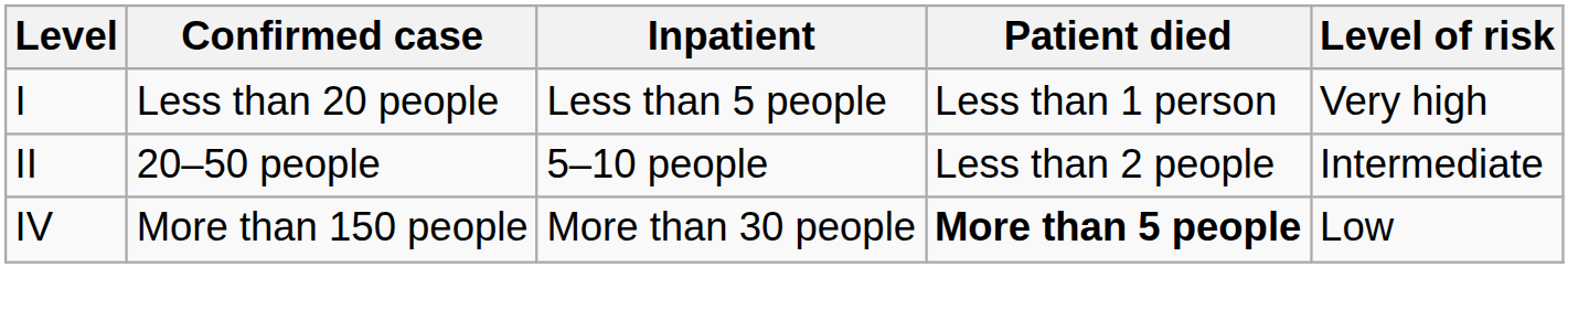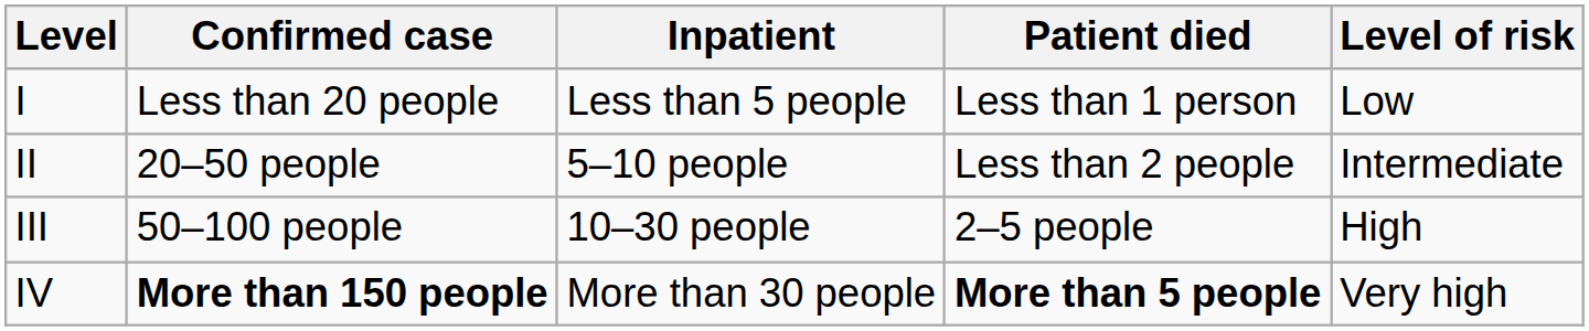I | Level of risk: Very high -> Low
+ row: III | 50–100 people | 10–30 people | 2–5 people | High
IV | Confirmed case: normal -> bold
IV | Level of risk: Low -> Very high
